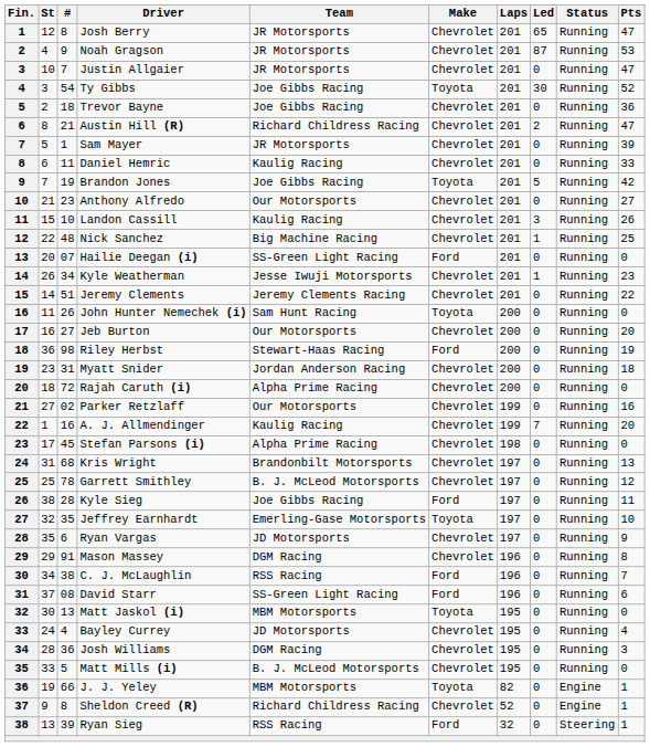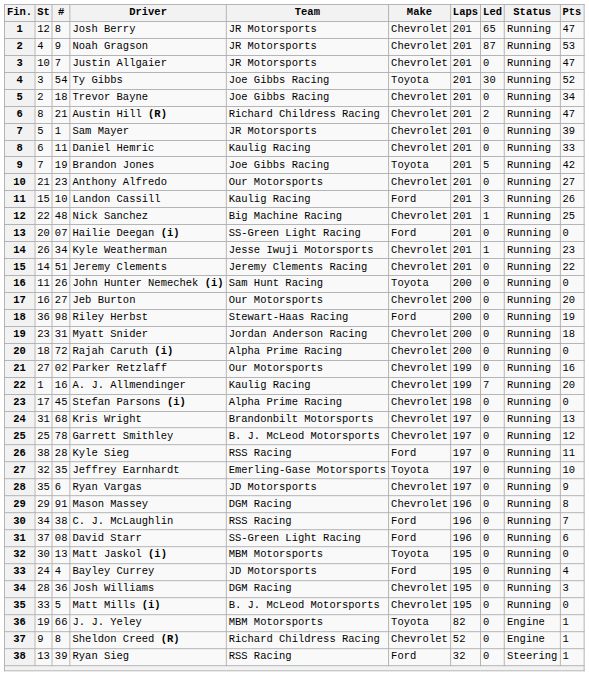Trevor Bayne | Pts: 36 -> 34
Landon Cassill | Make: Chevrolet -> Ford
Kyle Sieg | Team: Joe Gibbs Racing -> RSS Racing
Bayley Currey | Make: Chevrolet -> Ford
